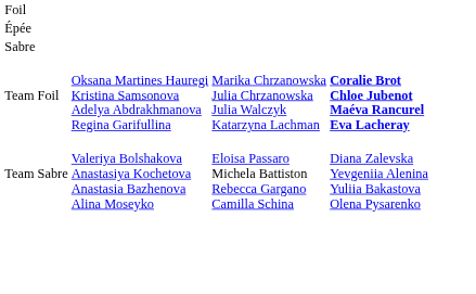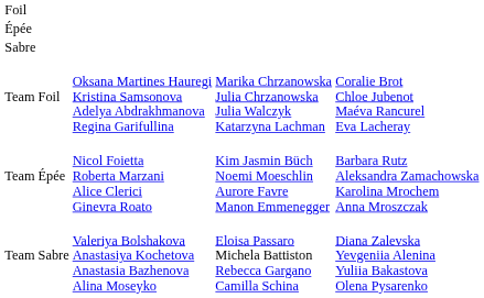Team Foil | column 4: bold -> normal
+ row: Team Épée | Nicol Foietta Roberta Marzani Alice Clerici Ginevra Roato | Kim Jasmin Büch Noemi Moeschlin Aurore Favre Manon Emmenegger | Barbara Rutz Aleksandra Zamachowska Karolina Mrochem Anna Mroszczak
